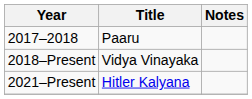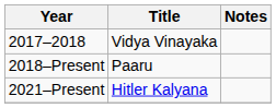2017–2018 | Title: Paaru -> Vidya Vinayaka
2018–Present | Title: Vidya Vinayaka -> Paaru
